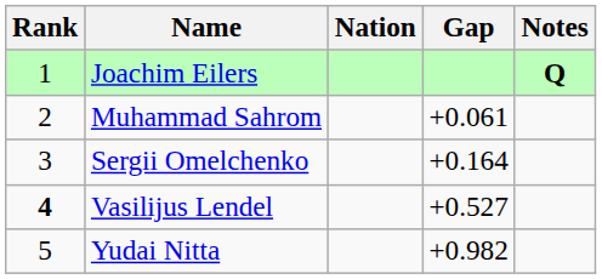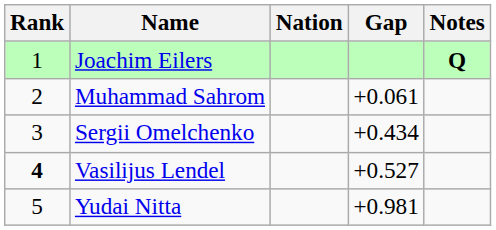Sergii Omelchenko | Gap: +0.164 -> +0.434
Yudai Nitta | Gap: +0.982 -> +0.981
